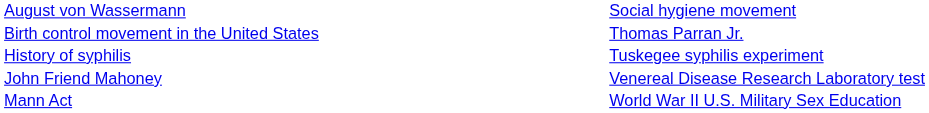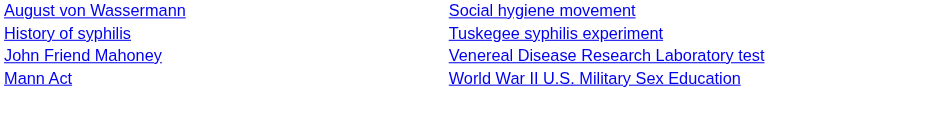- row: Birth control movement in the United States | Thomas Parran Jr.
